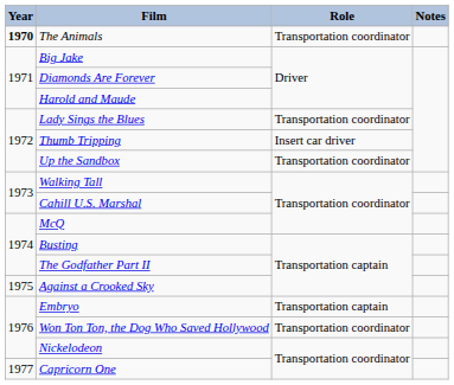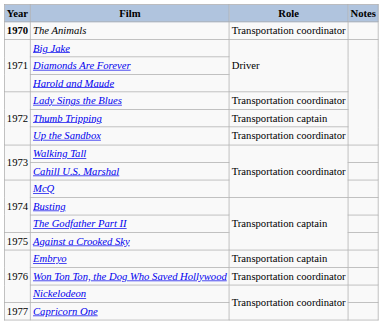Thumb Tripping | Role: Insert car driver -> Transportation captain
